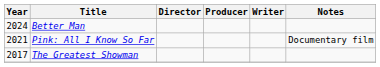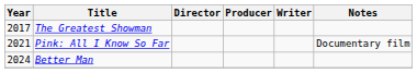rows swapped: The Greatest Showman <-> Better Man
